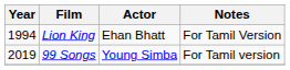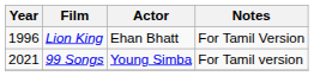Lion King | Year: 1994 -> 1996
99 Songs | Year: 2019 -> 2021
